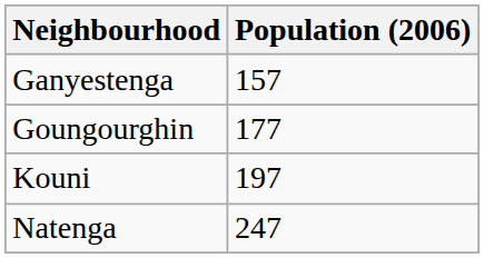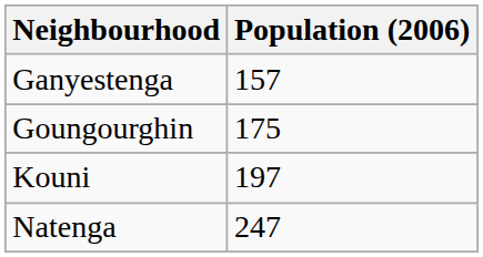Goungourghin | Population (2006): 177 -> 175
